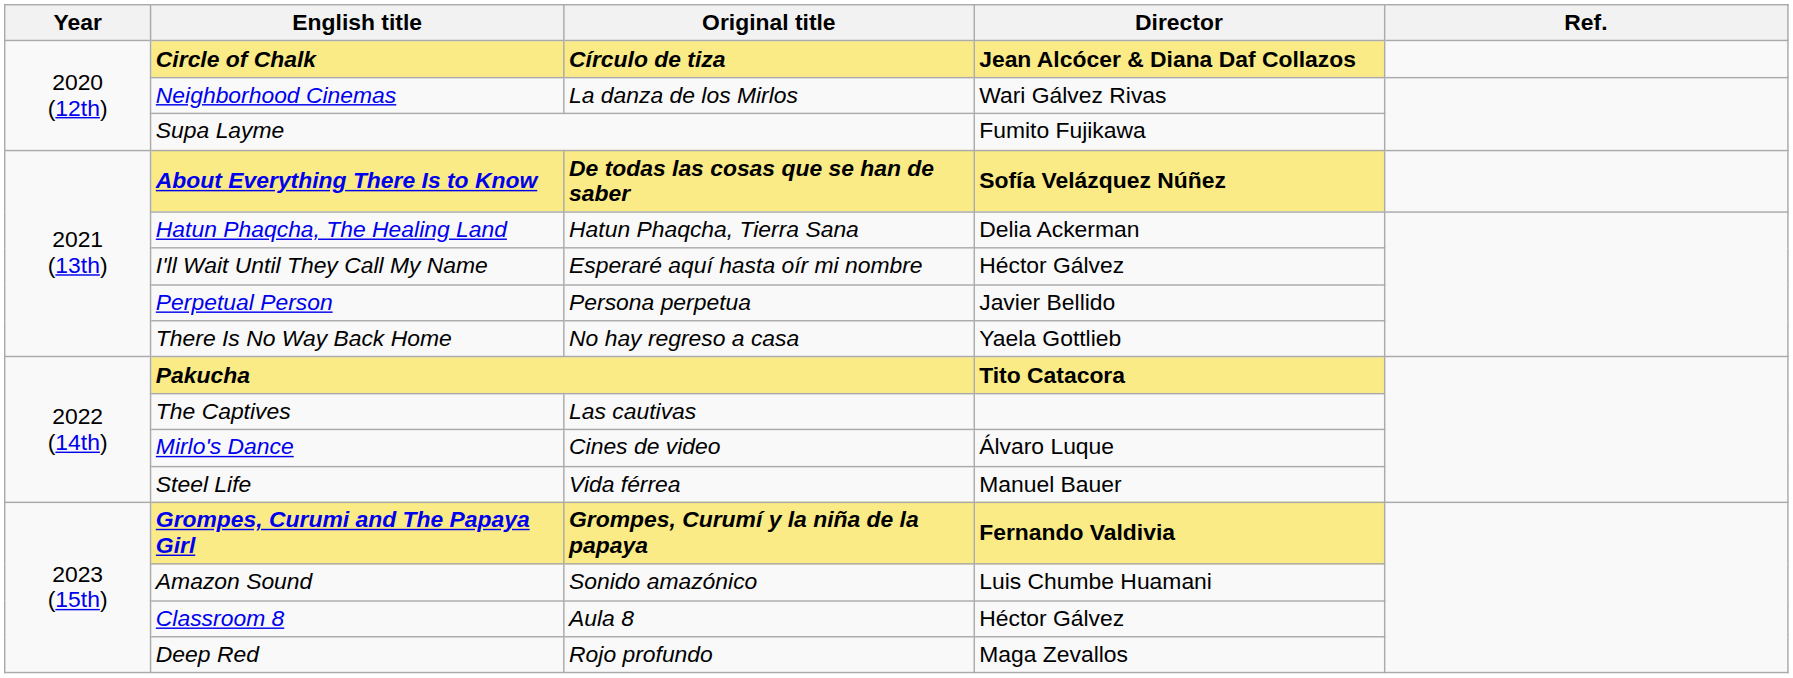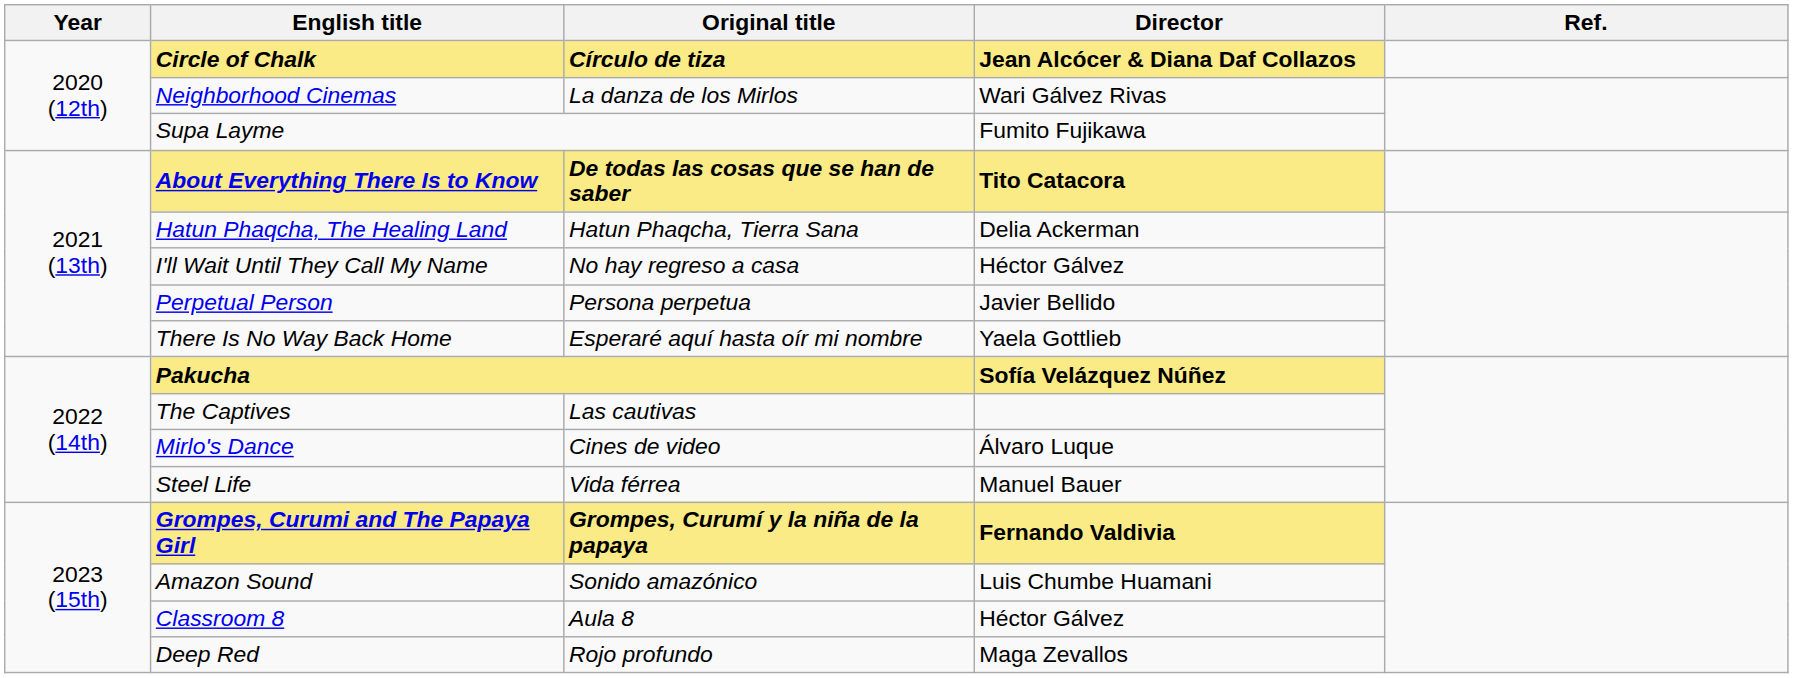About Everything There Is to Know | Director: Sofía Velázquez Núñez -> Tito Catacora
I'll Wait Until They Call My Name | Original title: Esperaré aquí hasta oír mi nombre -> No hay regreso a casa
There Is No Way Back Home | Original title: No hay regreso a casa -> Esperaré aquí hasta oír mi nombre
Pakucha | Director: Tito Catacora -> Sofía Velázquez Núñez
